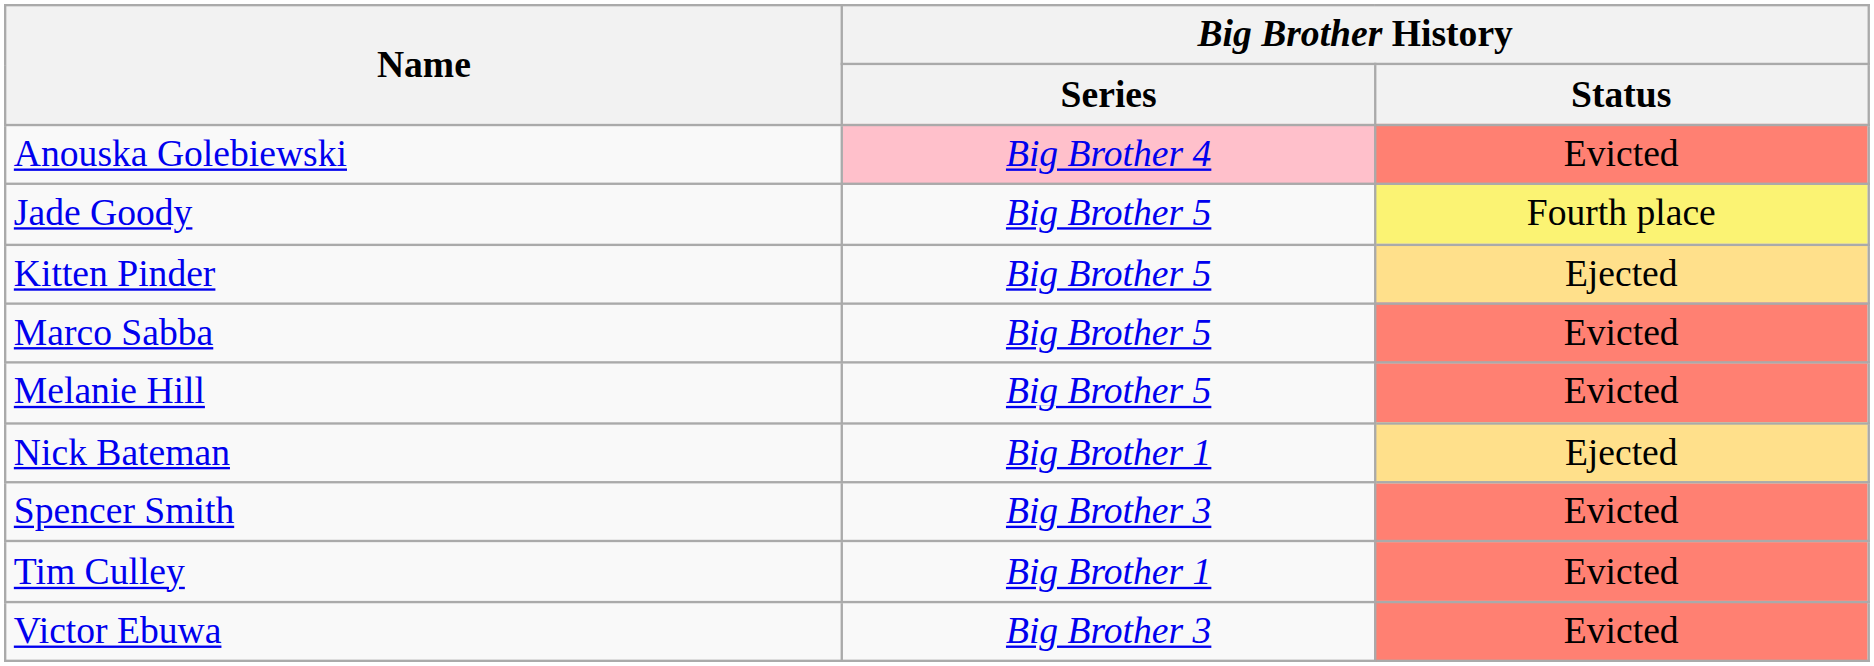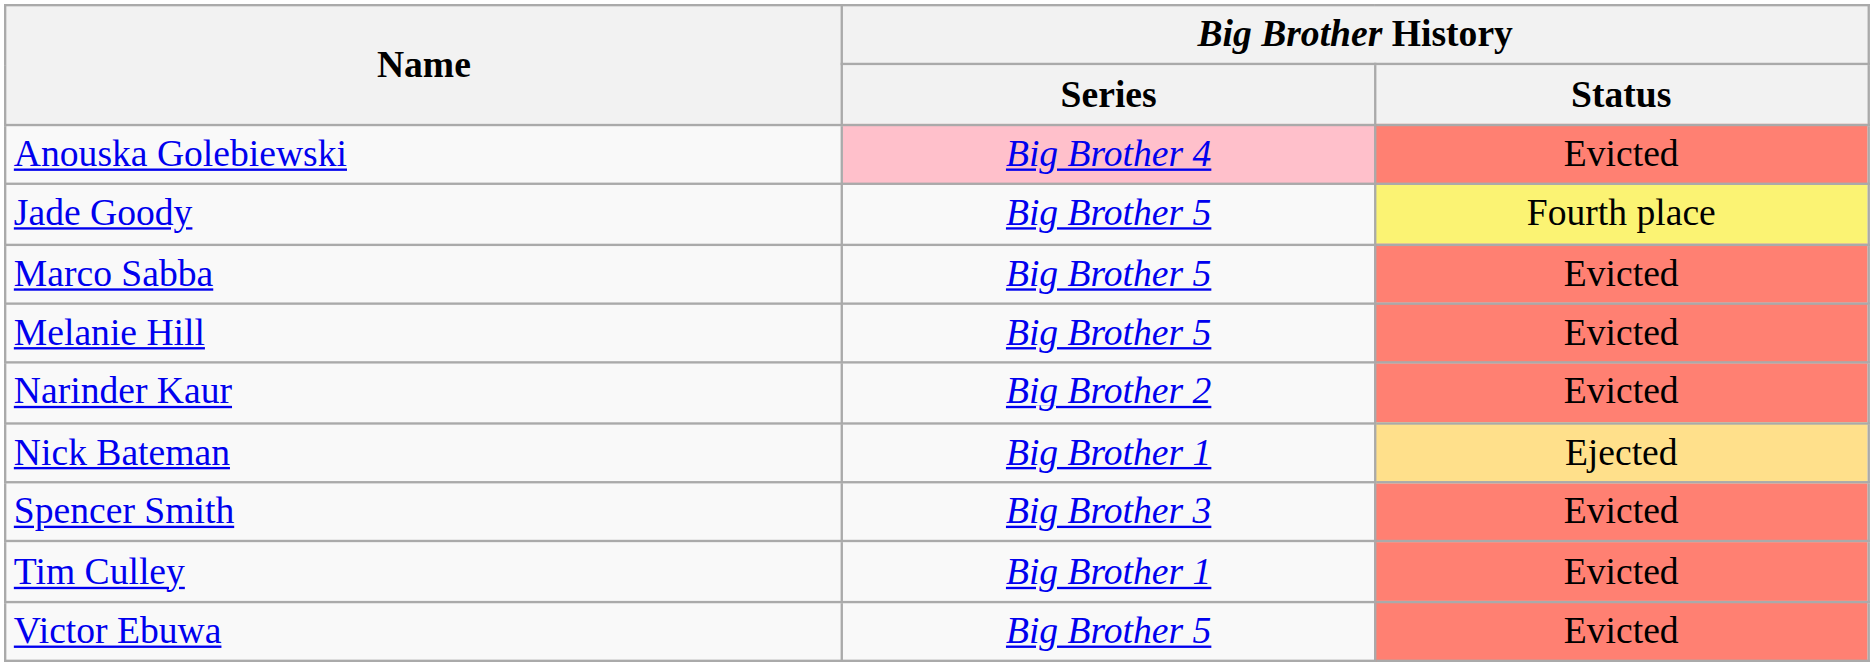- row: Kitten Pinder | Big Brother 5 | Ejected
+ row: Narinder Kaur | Big Brother 2 | Evicted
Victor Ebuwa | Big Brother History / Series: Big Brother 3 -> Big Brother 5
